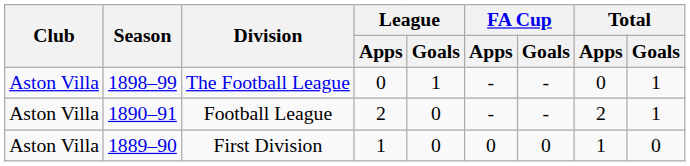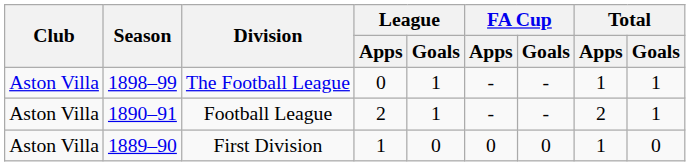The Football League | Total / Apps: 0 -> 1
Football League | League / Goals: 0 -> 1
